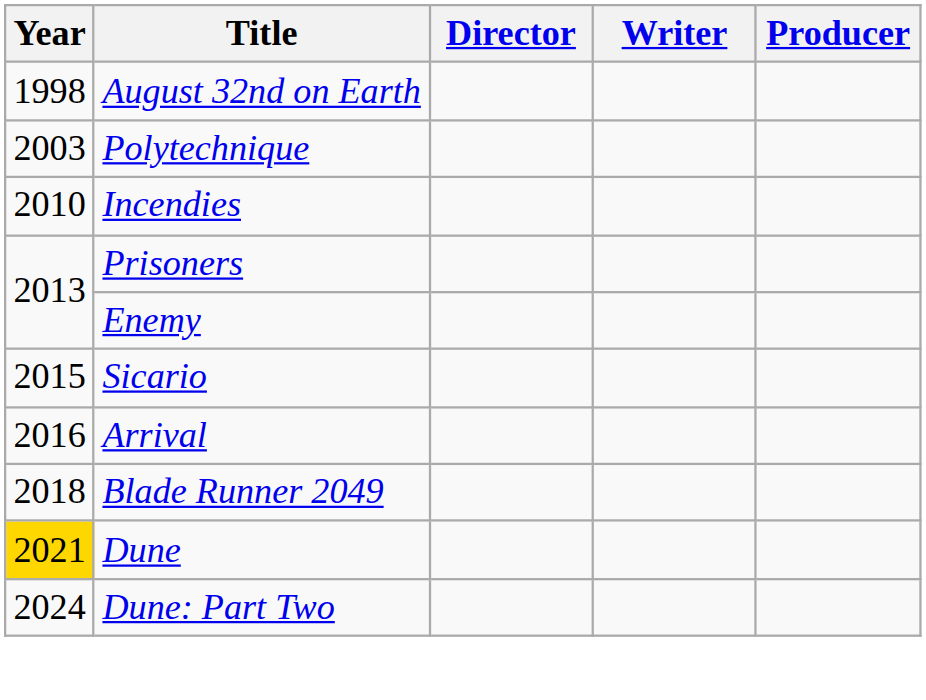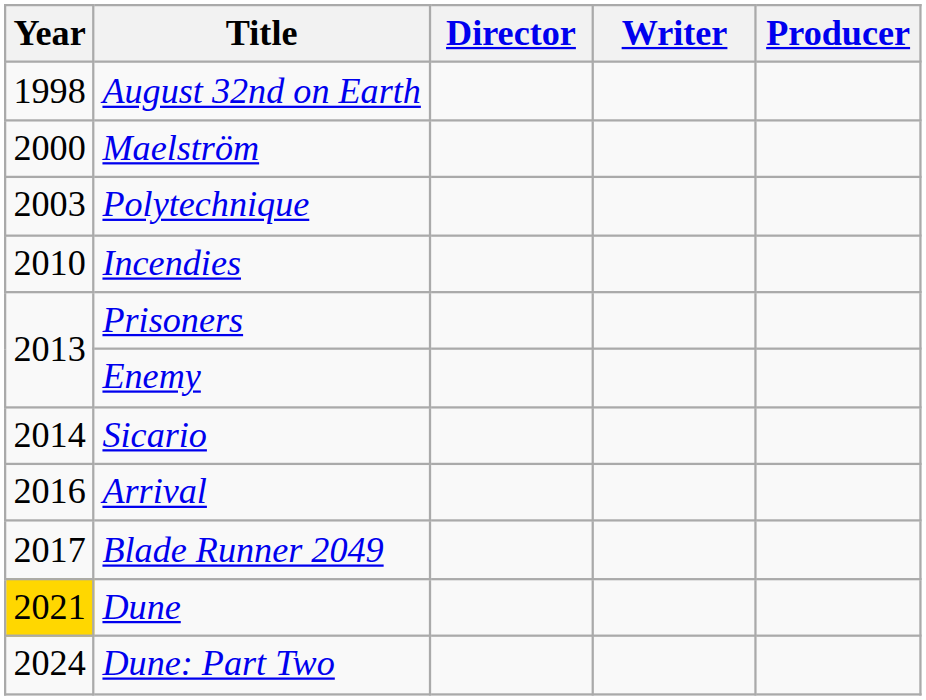+ row: 2000 | Maelström
Sicario | Year: 2015 -> 2014
Blade Runner 2049 | Year: 2018 -> 2017
